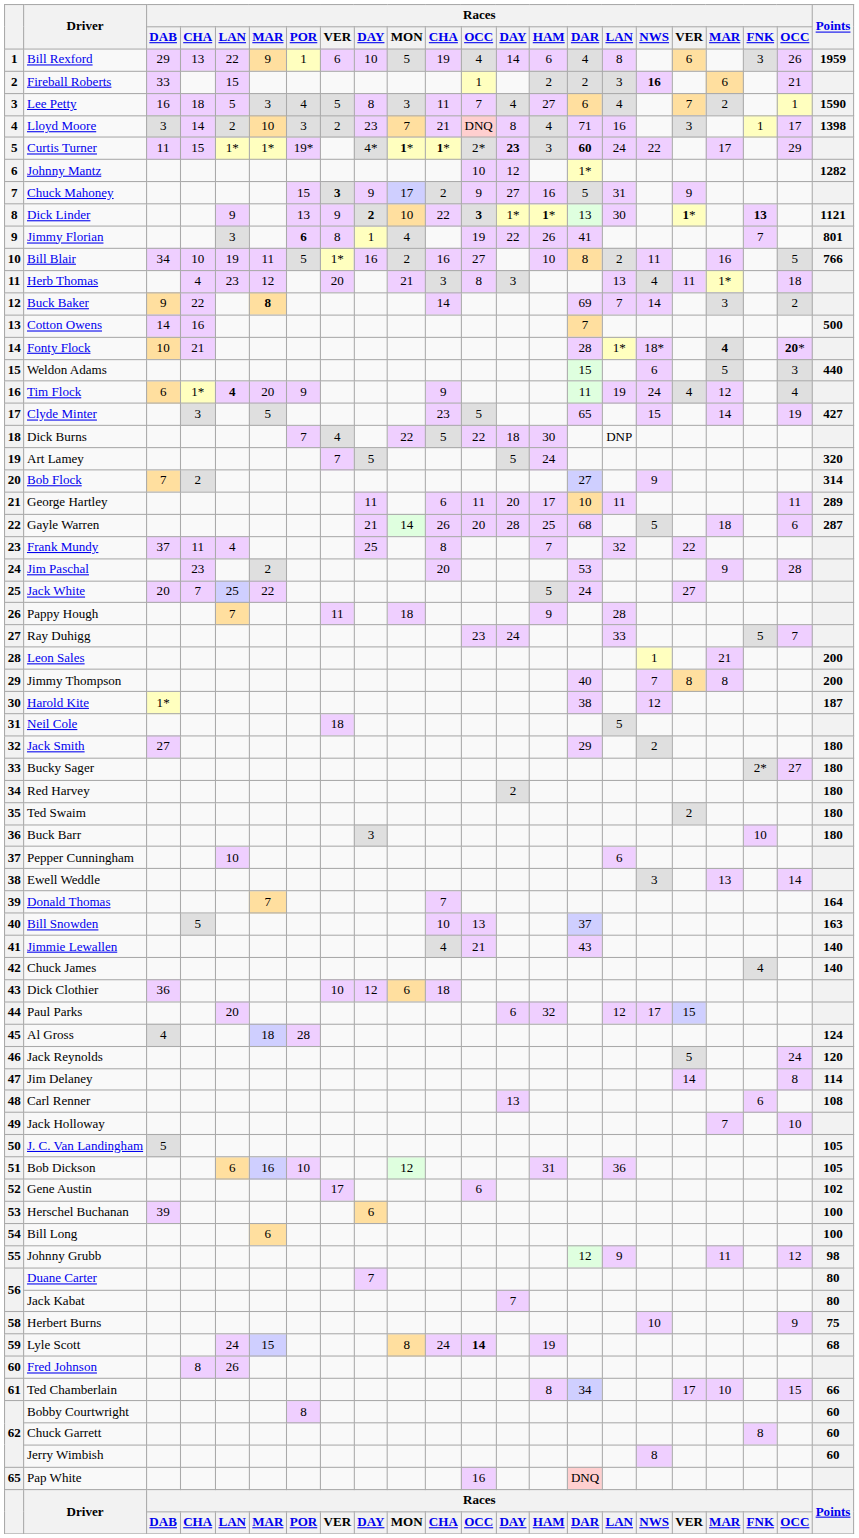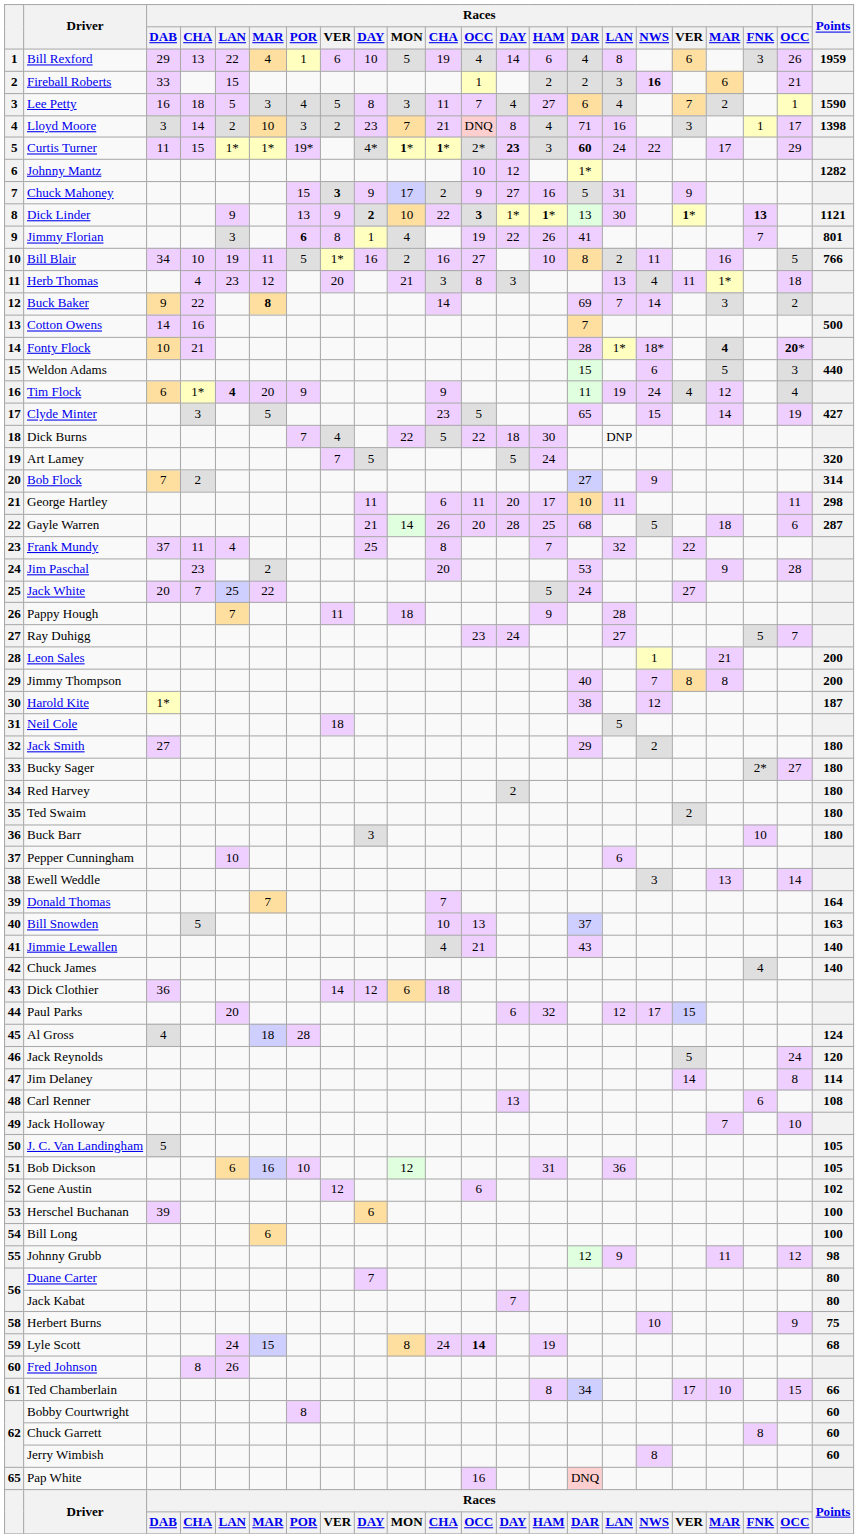Bill Rexford | column 6: 9 -> 4
George Hartley | Points: 289 -> 298
Ray Duhigg | column 16: 33 -> 27
Dick Clothier | column 8: 10 -> 14
Gene Austin | column 8: 17 -> 12
